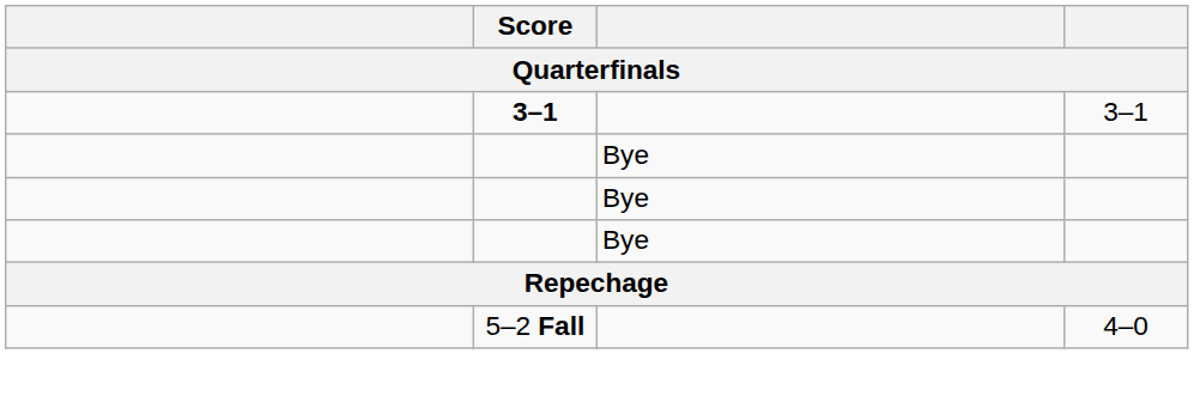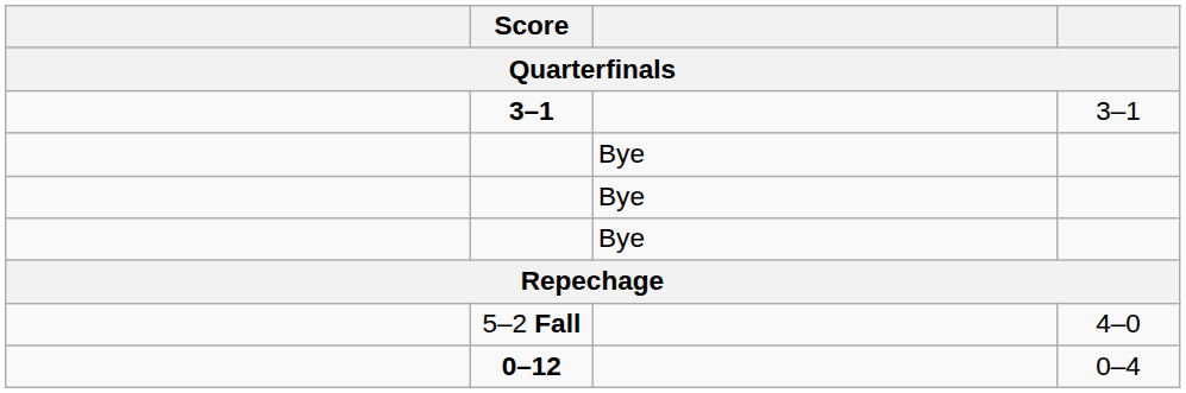+ row: 0–12 | 0–4
